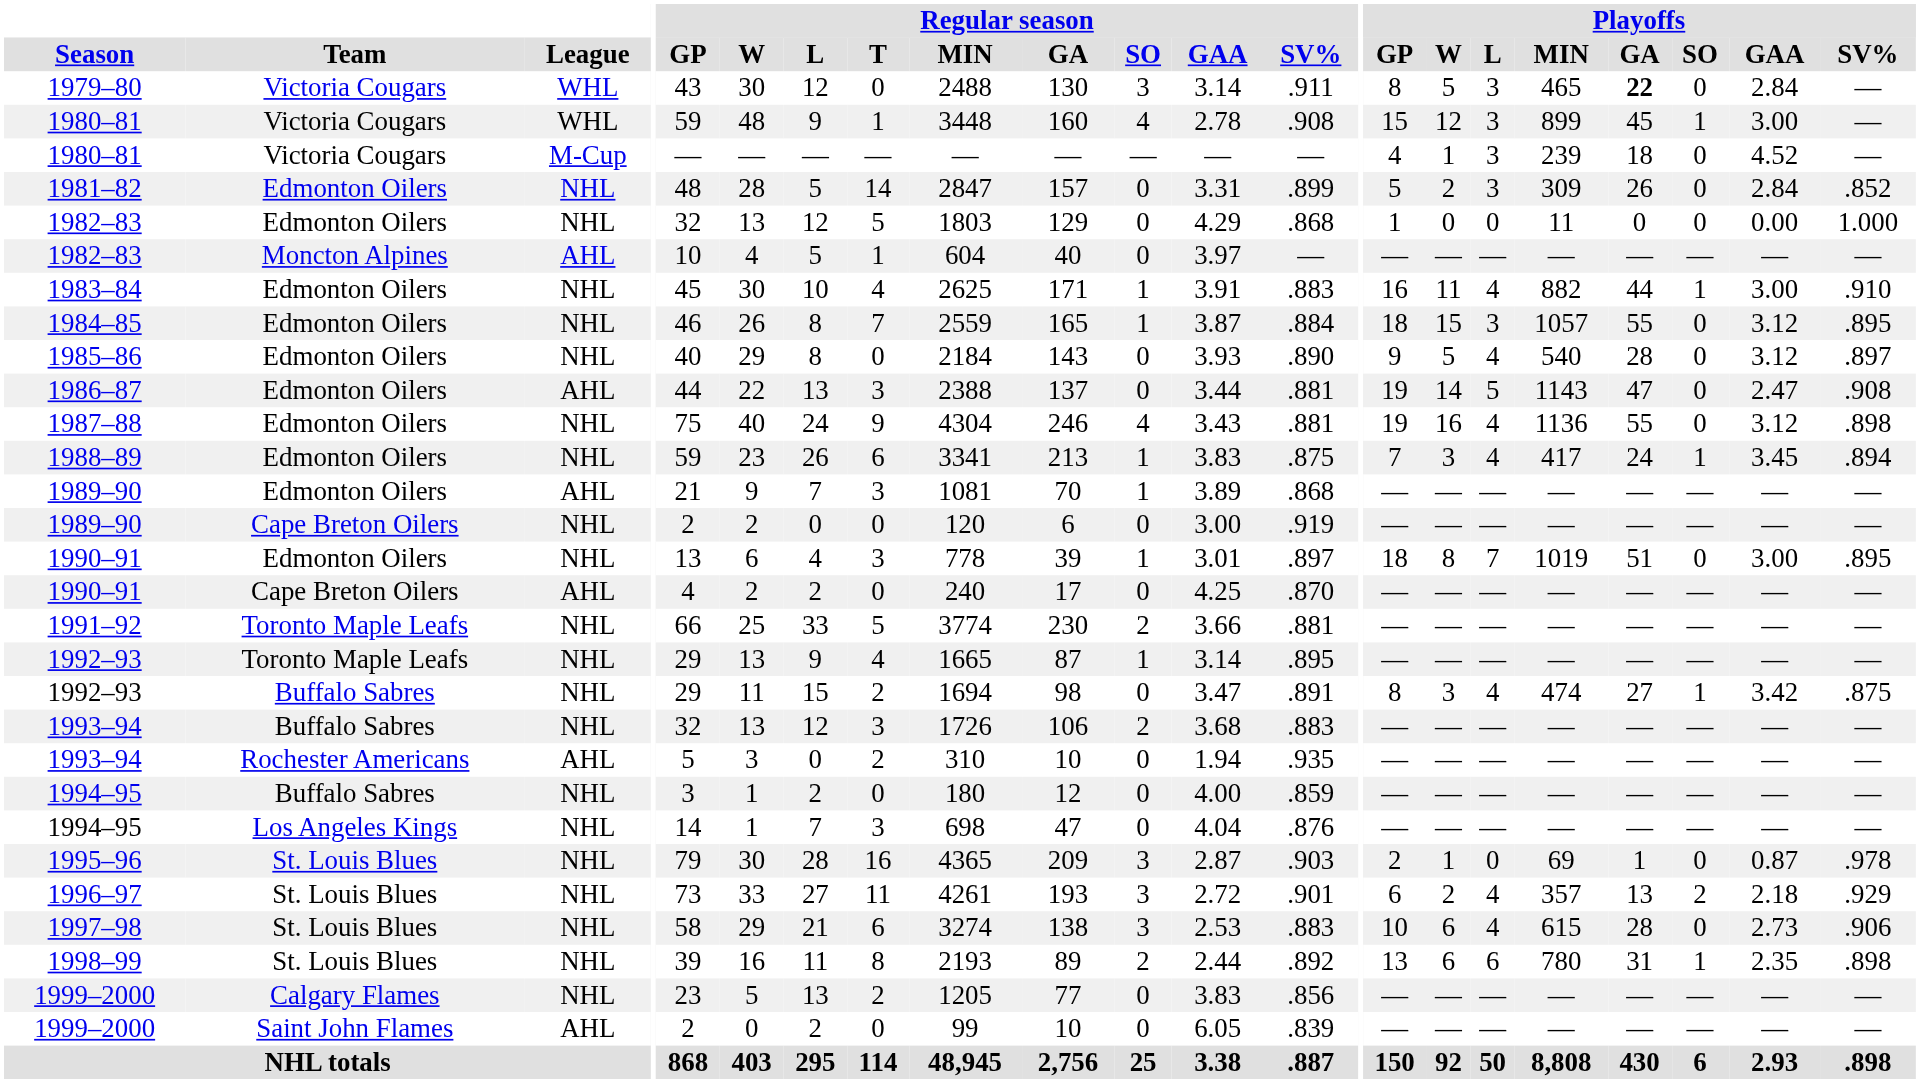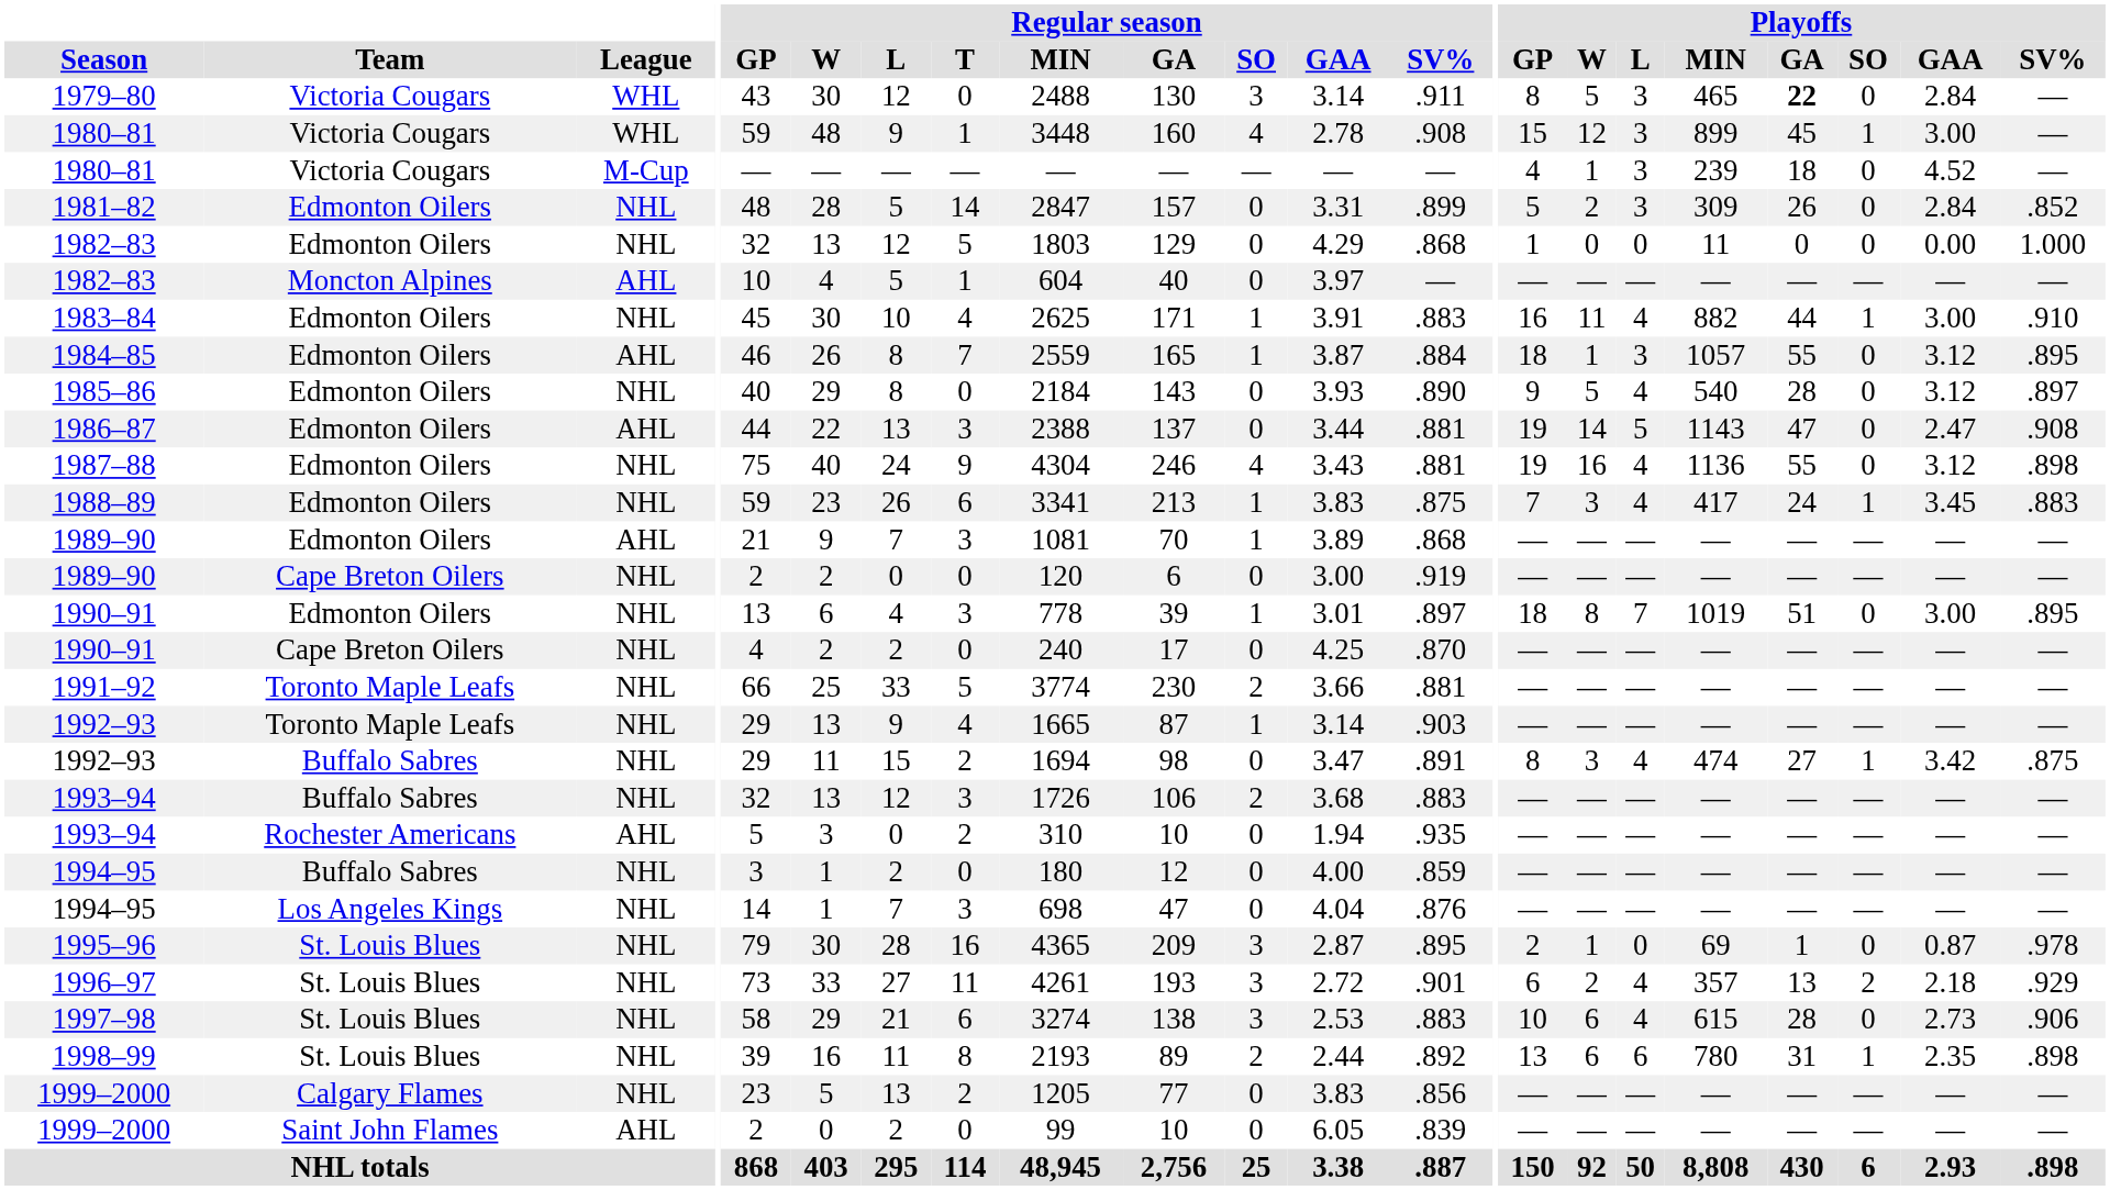1984–85 | League: NHL -> AHL
1984–85 | Playoffs / W: 15 -> 1
1988–89 | Playoffs / SV%: .894 -> .883
1990–91 / Cape Breton Oilers | League: AHL -> NHL
1992–93 / Toronto Maple Leafs | Regular season / SV%: .895 -> .903
1995–96 | Regular season / SV%: .903 -> .895
